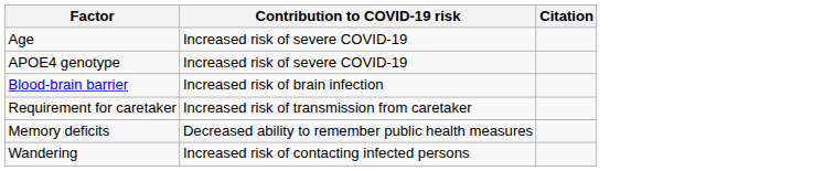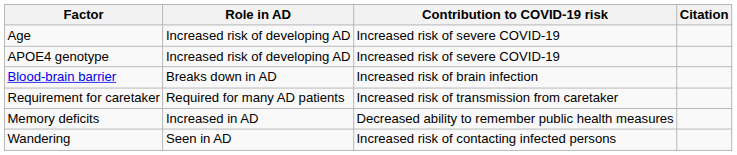+ column: Role in AD | Increased risk of developing AD | Increased risk of developing AD | Breaks down in AD | Required for many AD patients | Increased in AD | Seen in AD
